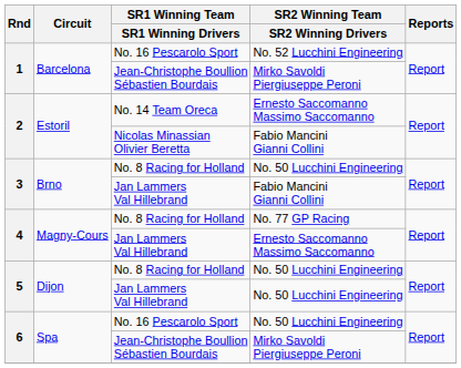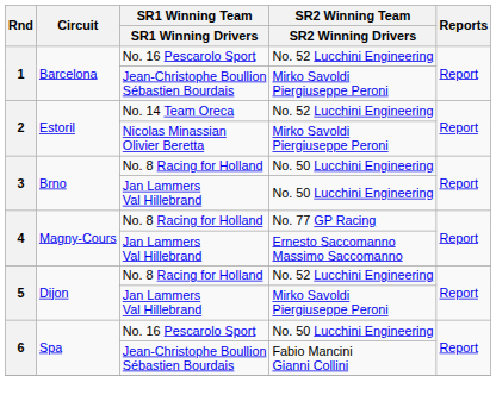2 / No. 14 Team Oreca | SR2 Winning Team / SR2 Winning Drivers: Ernesto Saccomanno Massimo Saccomanno -> No. 52 Lucchini Engineering
2 / Nicolas Minassian Olivier Beretta | SR2 Winning Team / SR2 Winning Drivers: Fabio Mancini Gianni Collini -> Mirko Savoldi Piergiuseppe Peroni
3 / Jan Lammers Val Hillebrand | SR2 Winning Team / SR2 Winning Drivers: Fabio Mancini Gianni Collini -> No. 50 Lucchini Engineering
5 / No. 8 Racing for Holland | SR2 Winning Team / SR2 Winning Drivers: No. 50 Lucchini Engineering -> No. 52 Lucchini Engineering
5 / Jan Lammers Val Hillebrand | SR2 Winning Team / SR2 Winning Drivers: No. 50 Lucchini Engineering -> Mirko Savoldi Piergiuseppe Peroni
6 / Jean-Christophe Boullion Sébastien Bourdais | SR2 Winning Team / SR2 Winning Drivers: Mirko Savoldi Piergiuseppe Peroni -> Fabio Mancini Gianni Collini
